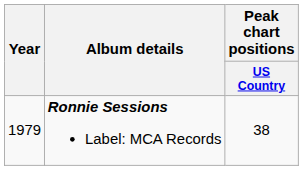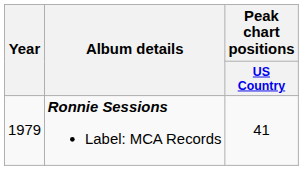Ronnie Sessions Label: MCA Records | Peak chart positions / US Country: 38 -> 41
